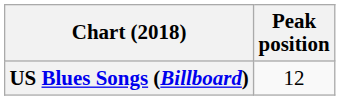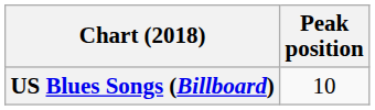US Blues Songs (Billboard) | Peak position: 12 -> 10
